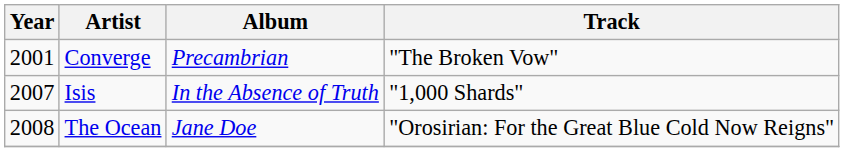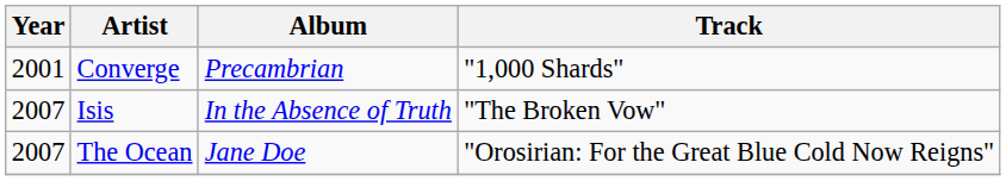Converge | Track: "The Broken Vow" -> "1,000 Shards"
Isis | Track: "1,000 Shards" -> "The Broken Vow"
The Ocean | Year: 2008 -> 2007
